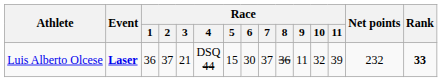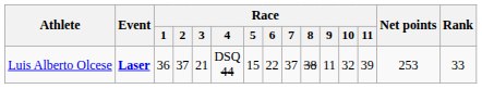Luis Alberto Olcese | Race / 6: 30 -> 22
Luis Alberto Olcese | Race / 8: 36 -> 38
Luis Alberto Olcese | Net points: 232 -> 253
Luis Alberto Olcese | Rank: bold -> normal
